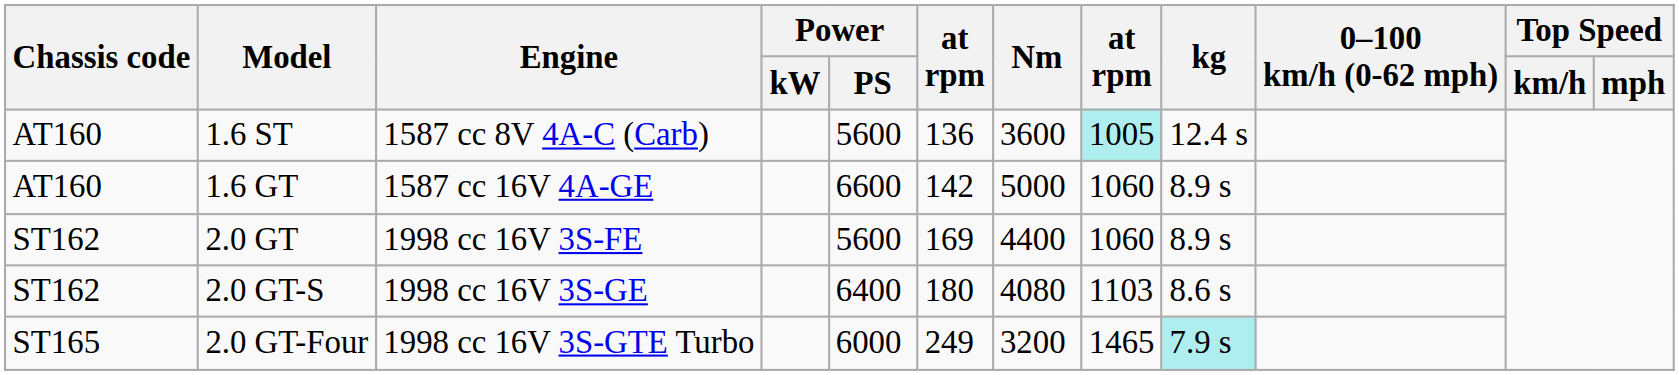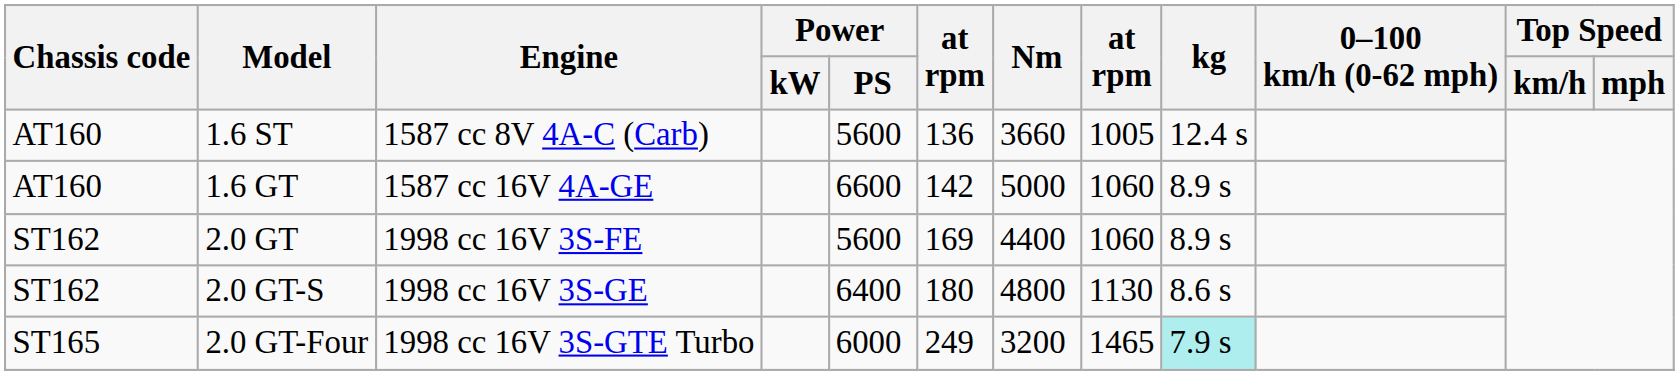1.6 ST | Nm: 3600 -> 3660
1.6 ST | column 8: paleturquoise background -> no background
2.0 GT-S | Nm: 4080 -> 4800
2.0 GT-S | column 8: 1103 -> 1130
